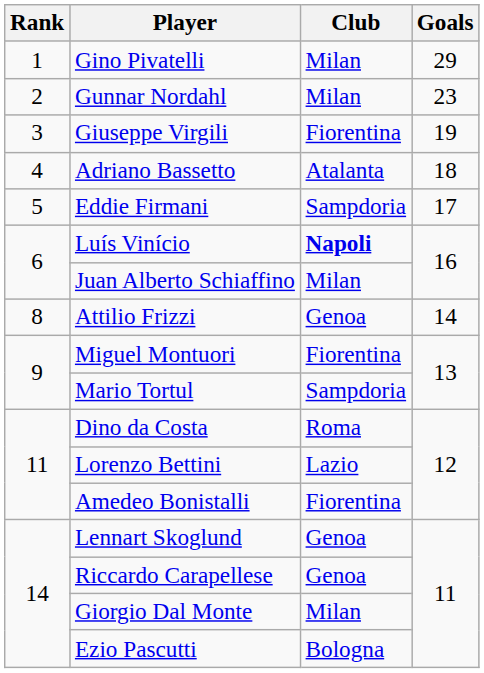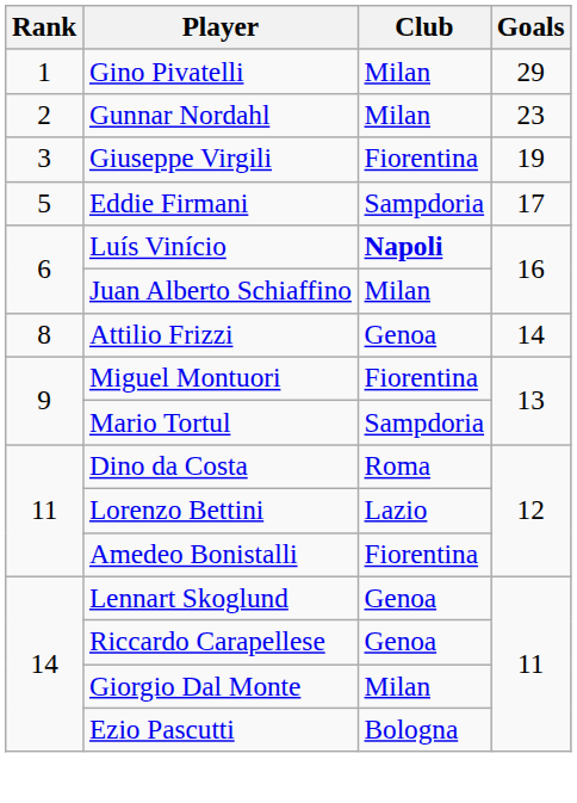- row: 4 | Adriano Bassetto | Atalanta | 18
